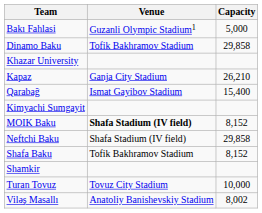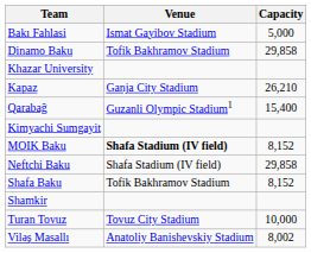Bakı Fahlasi | Venue: Guzanli Olympic Stadium1 -> Ismat Gayibov Stadium
Qarabağ | Venue: Ismat Gayibov Stadium -> Guzanli Olympic Stadium1
